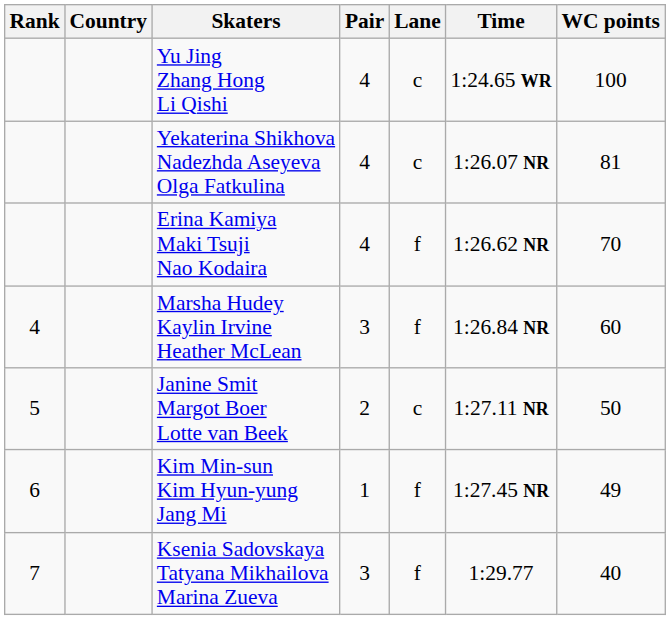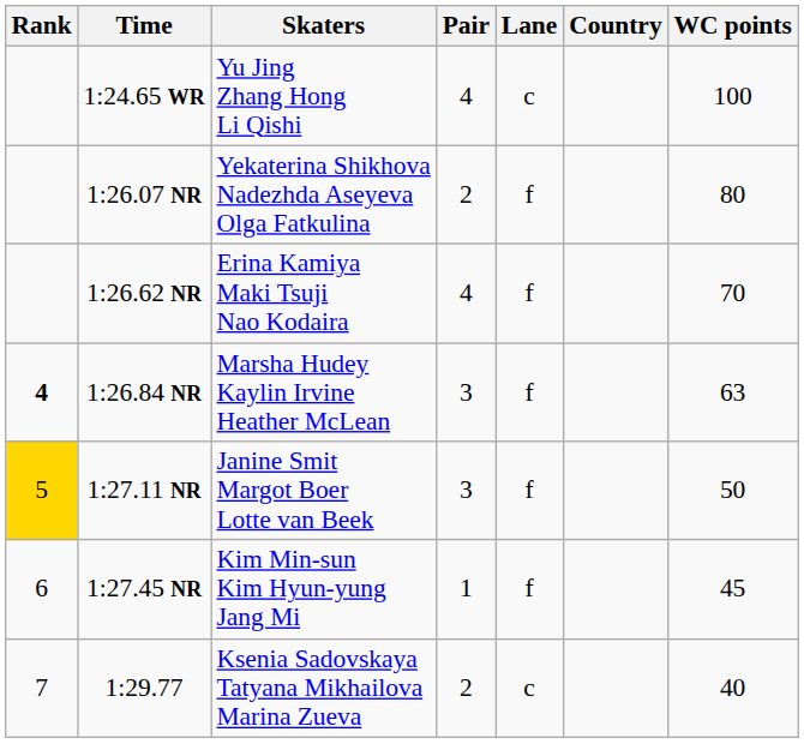columns swapped: Country <-> Time
Yekaterina Shikhova Nadezhda Aseyeva Olga Fatkulina | Pair: 4 -> 2
Yekaterina Shikhova Nadezhda Aseyeva Olga Fatkulina | Lane: c -> f
Yekaterina Shikhova Nadezhda Aseyeva Olga Fatkulina | WC points: 81 -> 80
Marsha Hudey Kaylin Irvine Heather McLean | Rank: normal -> bold
Marsha Hudey Kaylin Irvine Heather McLean | WC points: 60 -> 63
Janine Smit Margot Boer Lotte van Beek | Rank: no background -> gold background
Janine Smit Margot Boer Lotte van Beek | Pair: 2 -> 3
Janine Smit Margot Boer Lotte van Beek | Lane: c -> f
Kim Min-sun Kim Hyun-yung Jang Mi | WC points: 49 -> 45
Ksenia Sadovskaya Tatyana Mikhailova Marina Zueva | Pair: 3 -> 2
Ksenia Sadovskaya Tatyana Mikhailova Marina Zueva | Lane: f -> c
